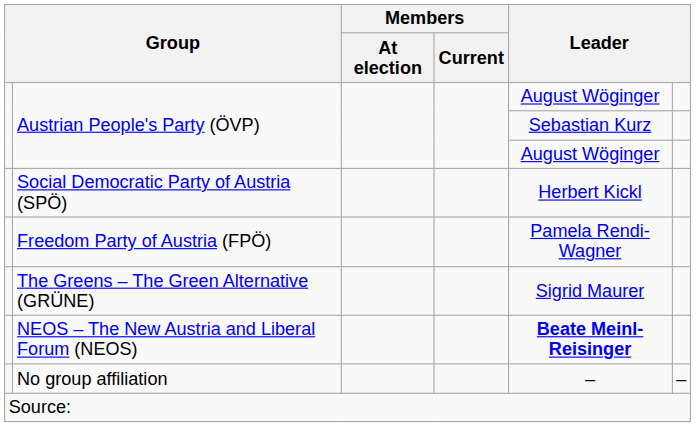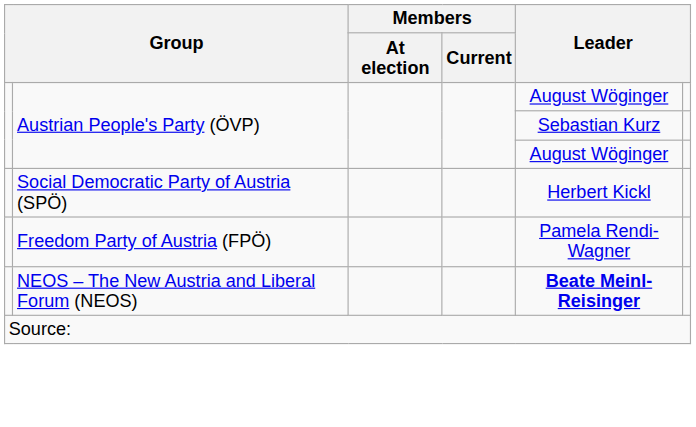- row: The Greens – The Green Alternative (GRÜNE) | Sigrid Maurer
- row: No group affiliation | – | –
